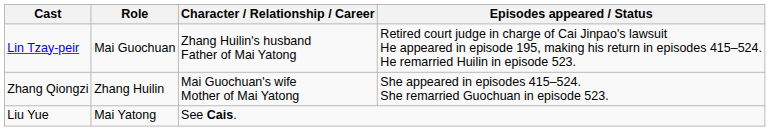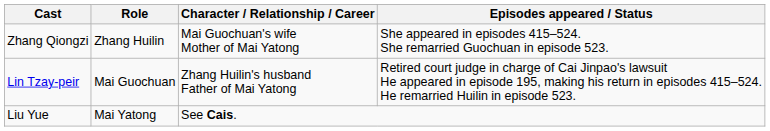rows swapped: Lin Tzay-peir <-> Zhang Qiongzi
